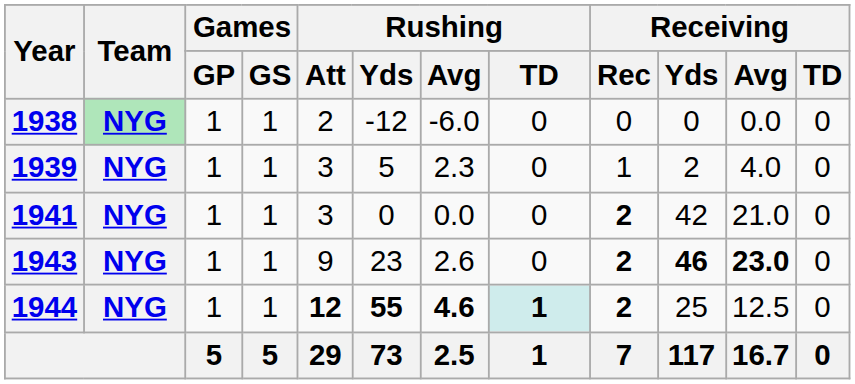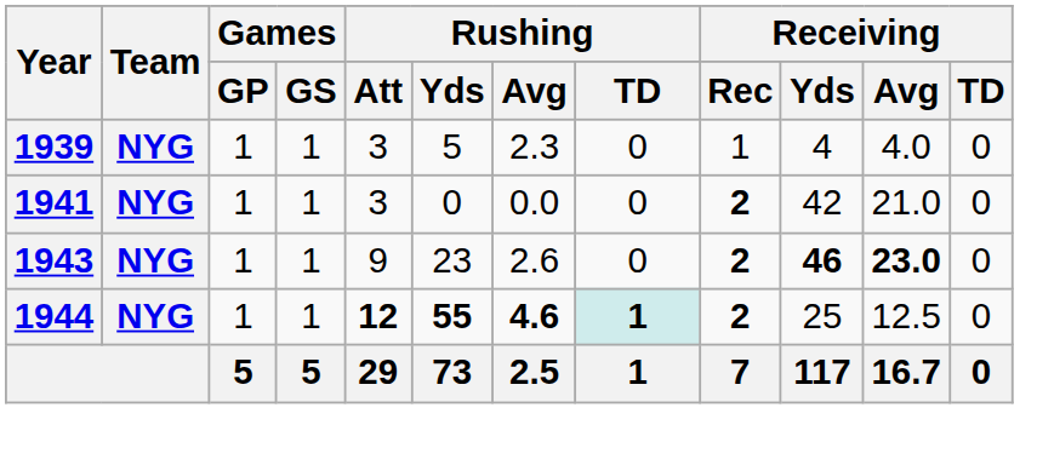- row: 1938 | NYG | 1 | 1 | 2 | -12 | -6.0 | 0 | 0 | 0 | 0.0 | 0
1939 | Receiving / Yds: 2 -> 4
